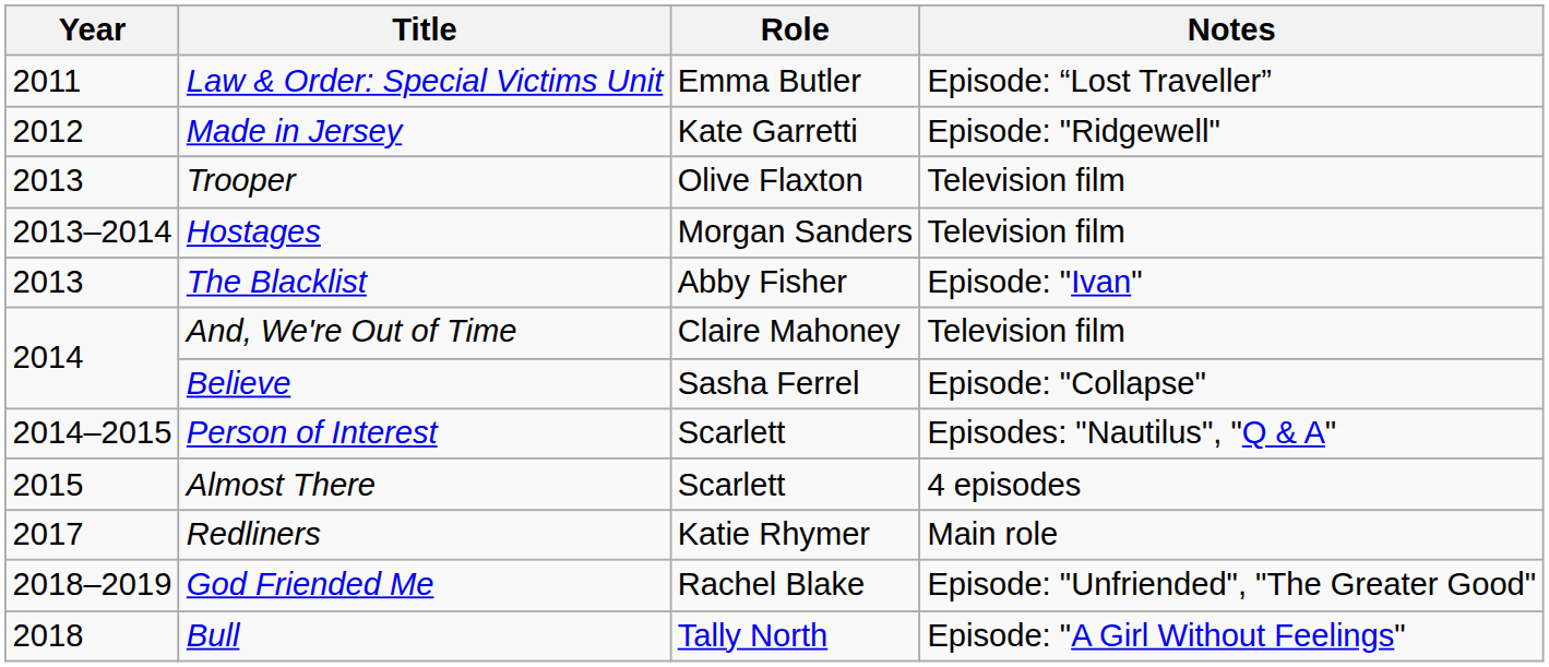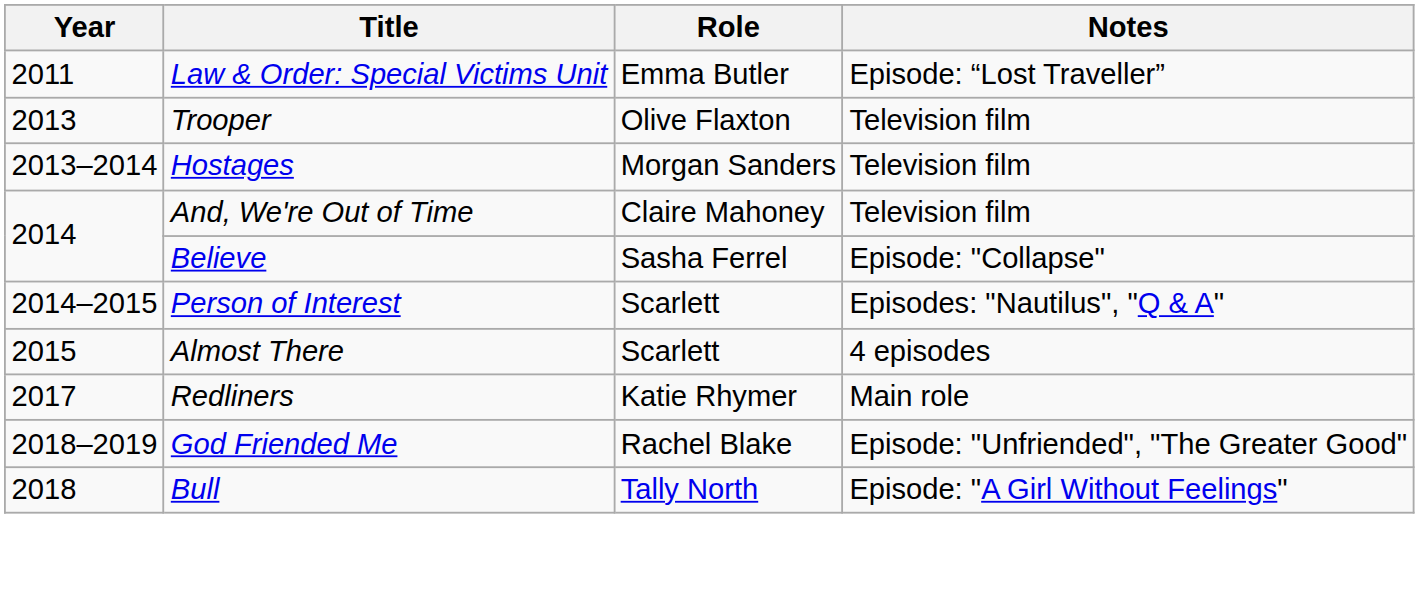- row: 2012 | Made in Jersey | Kate Garretti | Episode: "Ridgewell"
- row: 2013 | The Blacklist | Abby Fisher | Episode: "Ivan"
